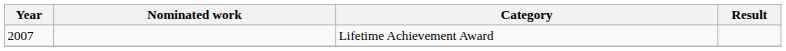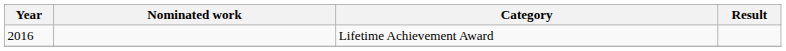Lifetime Achievement Award | Year: 2007 -> 2016
